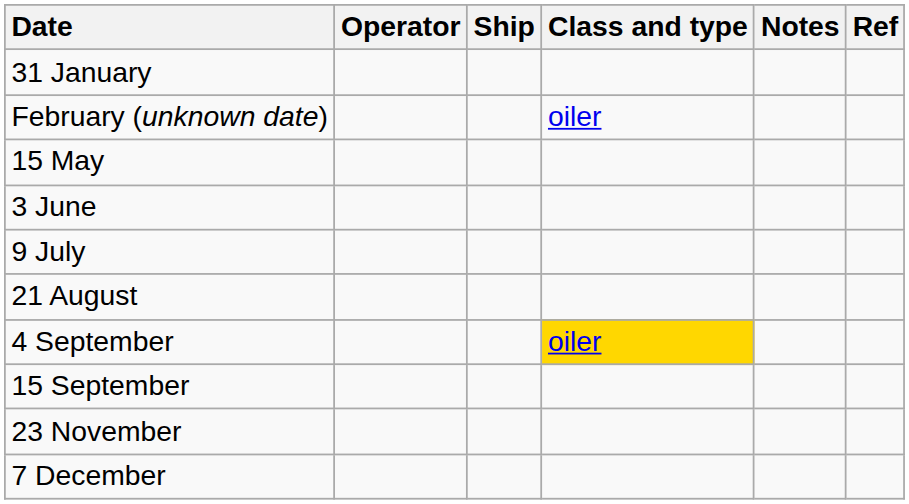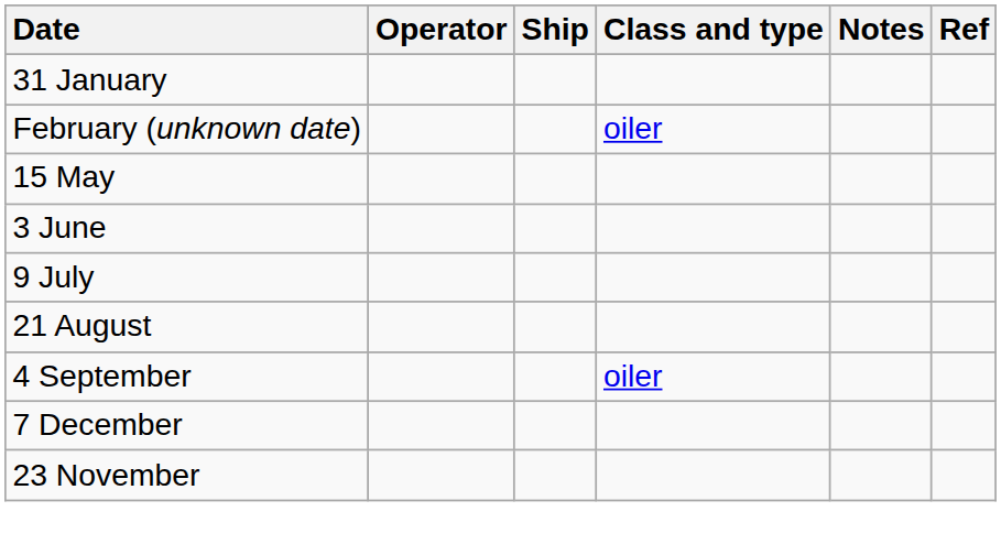4 September | Class and type: gold background -> no background
- row: 15 September
rows swapped: 23 November <-> 7 December
